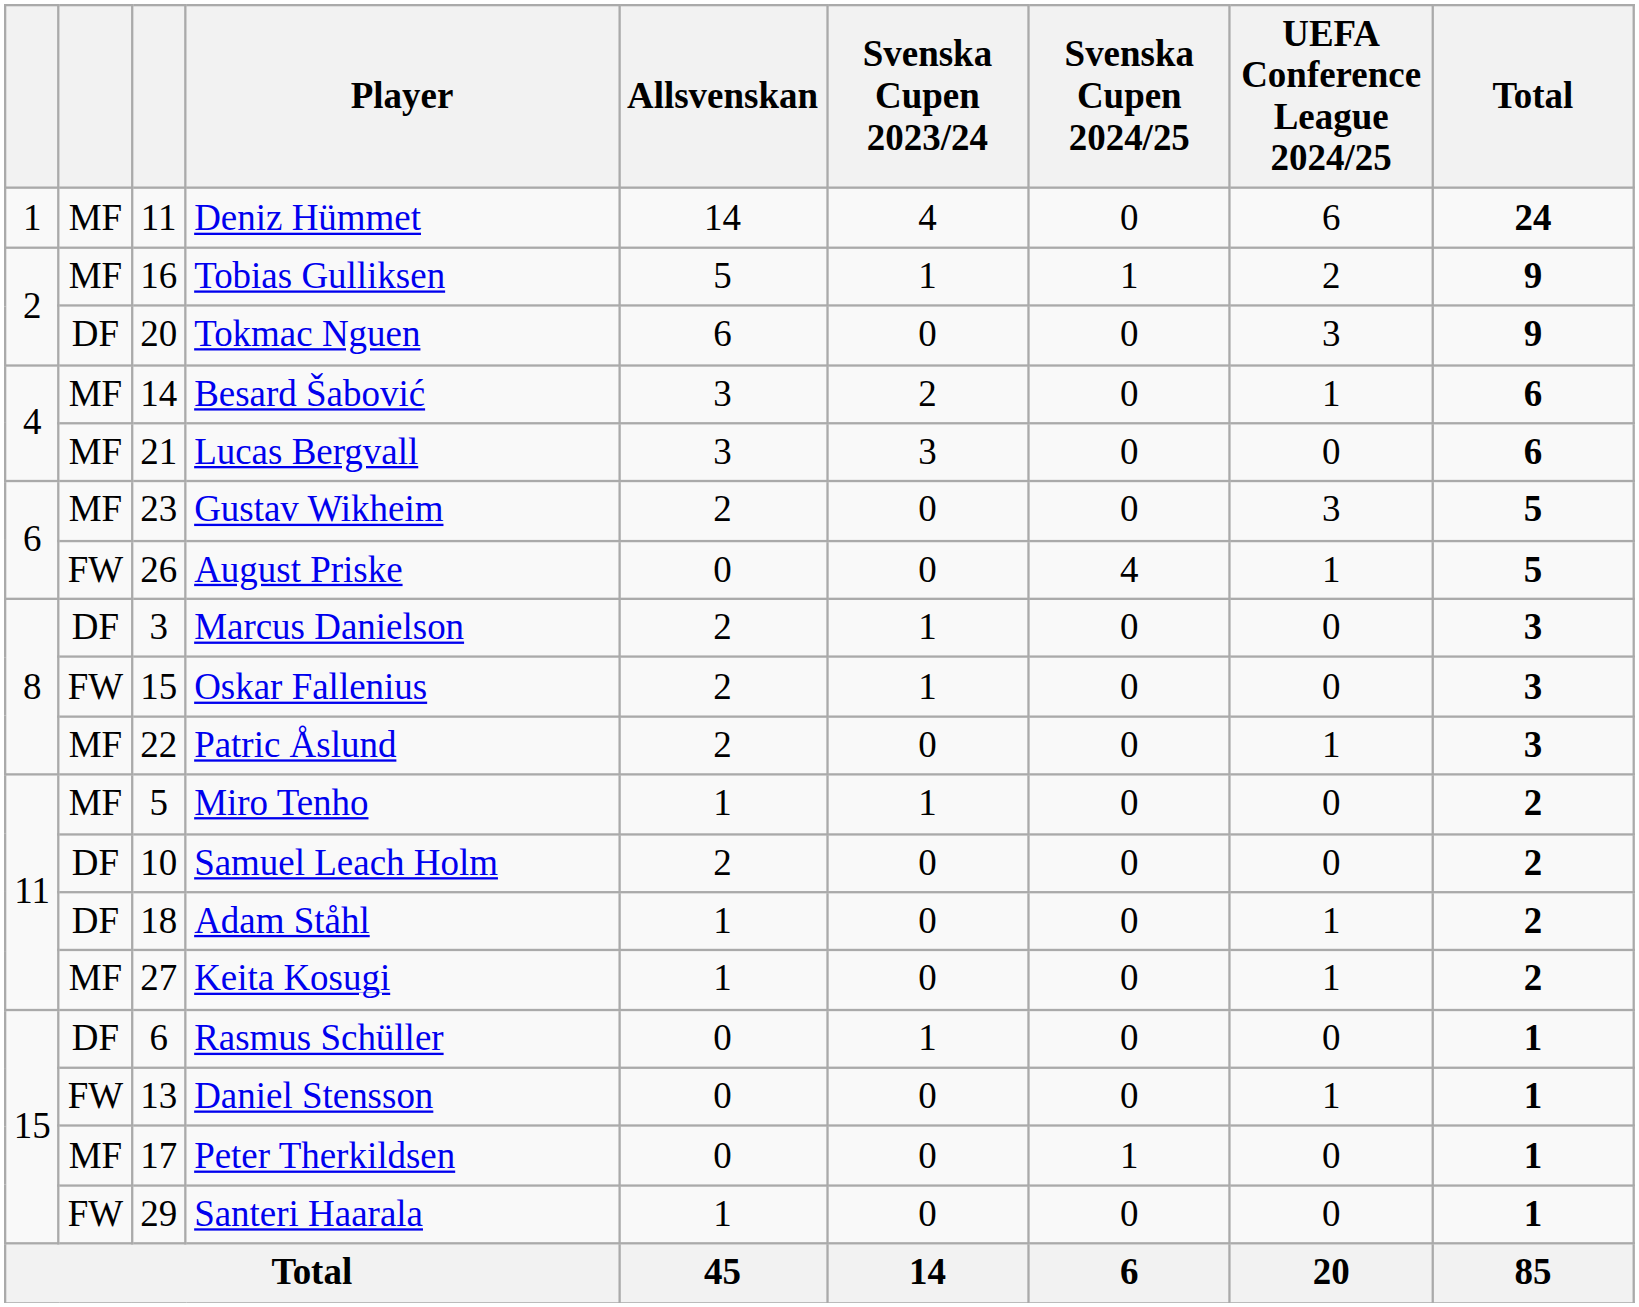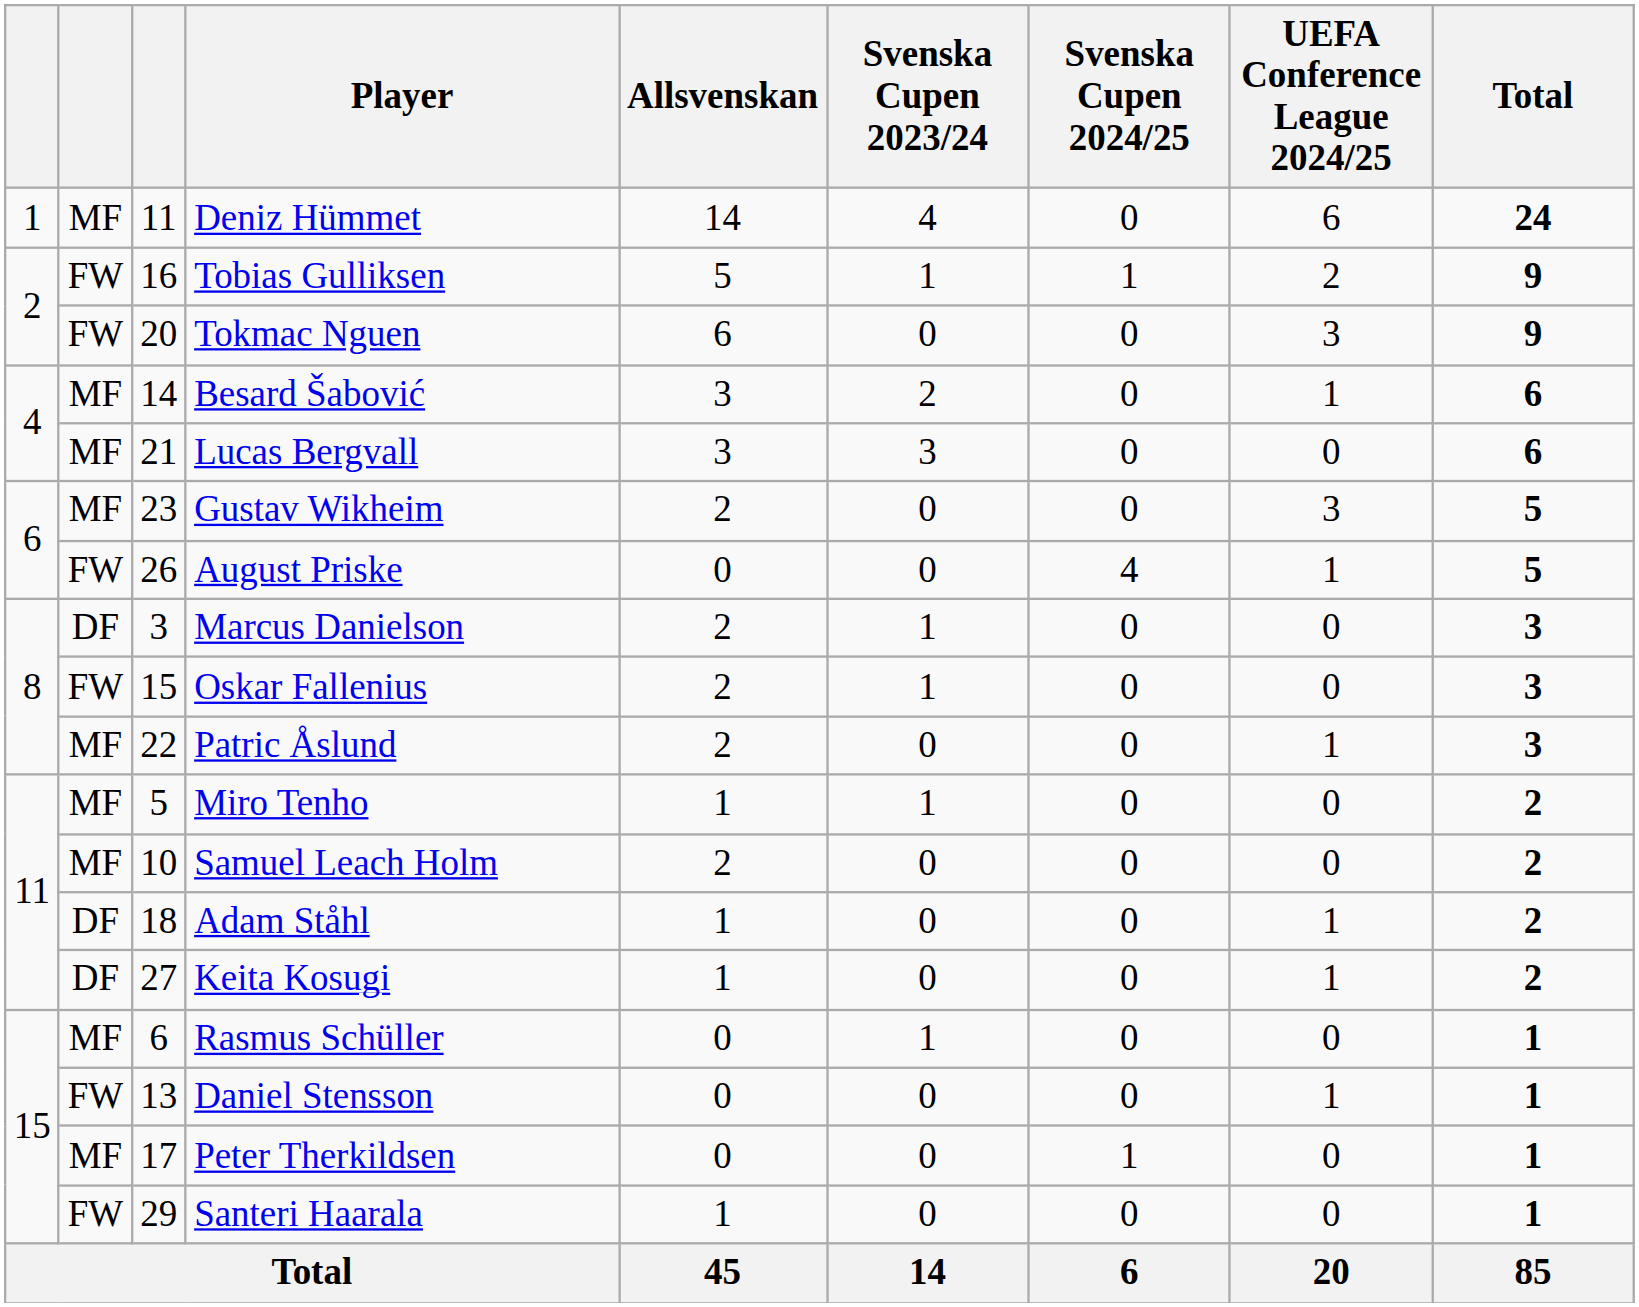Tobias Gulliksen | column 2: MF -> FW
Tokmac Nguen | column 2: DF -> FW
Samuel Leach Holm | column 2: DF -> MF
Keita Kosugi | column 2: MF -> DF
Rasmus Schüller | column 2: DF -> MF
